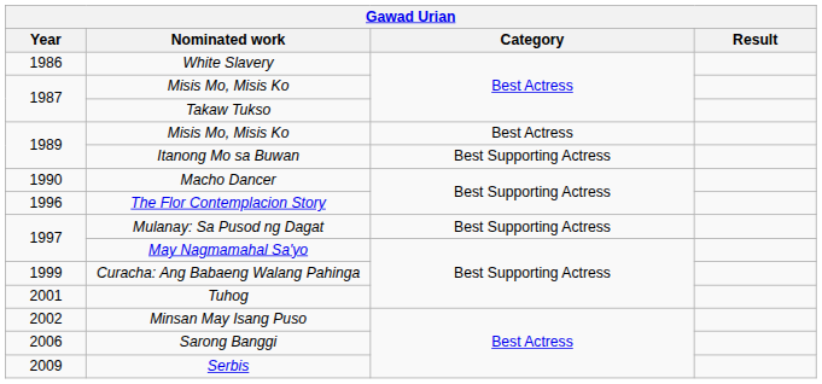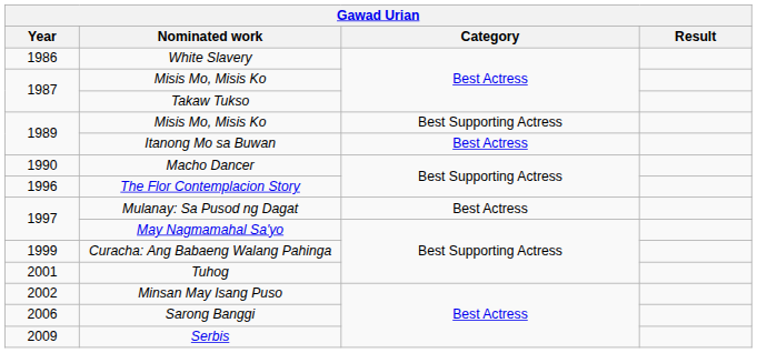1989 / Misis Mo, Misis Ko | Category: Best Actress -> Best Supporting Actress
Itanong Mo sa Buwan | Category: Best Supporting Actress -> Best Actress
Mulanay: Sa Pusod ng Dagat | Category: Best Supporting Actress -> Best Actress
